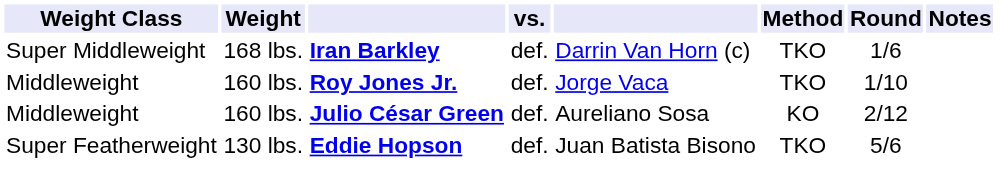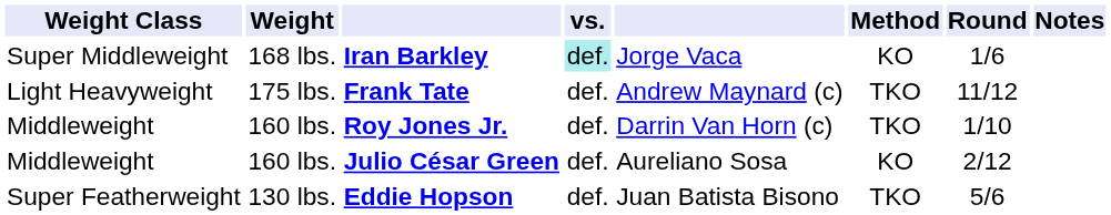Iran Barkley | vs.: no background -> paleturquoise background
Iran Barkley | column 5: Darrin Van Horn (c) -> Jorge Vaca
Iran Barkley | Method: TKO -> KO
+ row: Light Heavyweight | 175 lbs. | Frank Tate | def. | Andrew Maynard (c) | TKO | 11/12
Roy Jones Jr. | column 5: Jorge Vaca -> Darrin Van Horn (c)
